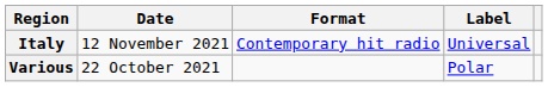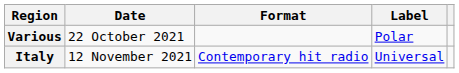rows swapped: Various <-> Italy
